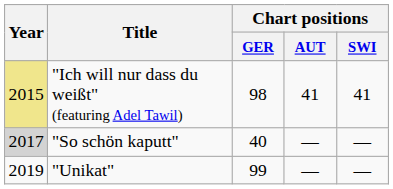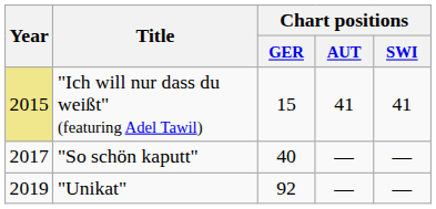"Ich will nur dass du weißt" (featuring Adel Tawil) | Chart positions / GER: 98 -> 15
"So schön kaputt" | Year: lightgrey background -> no background
"Unikat" | Chart positions / GER: 99 -> 92
